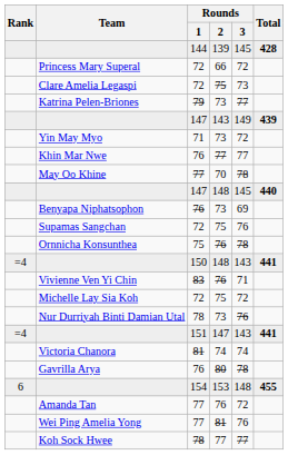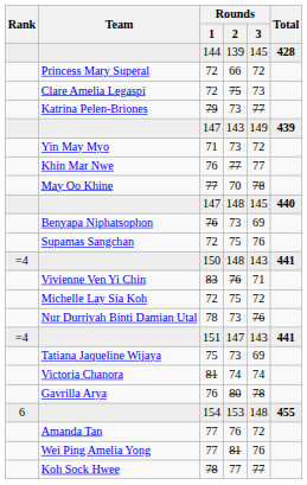- row: Ornnicha Konsunthea | 75 | 76 | 78
+ row: Tatiana Jaqueline Wijaya | 75 | 73 | 69
